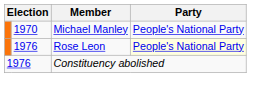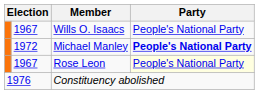+ row: 1967 | Wills O. Isaacs | People's National Party
Michael Manley | column 2: 1970 -> 1972
Michael Manley | Party: normal -> bold
Rose Leon | column 2: 1976 -> 1967
